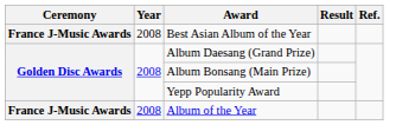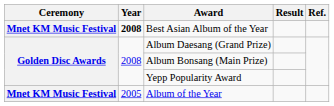Best Asian Album of the Year | Ceremony: France J-Music Awards -> Mnet KM Music Festival
Best Asian Album of the Year | Year: normal -> bold
Album of the Year | Ceremony: France J-Music Awards -> Mnet KM Music Festival
Album of the Year | Year: 2008 -> 2005
